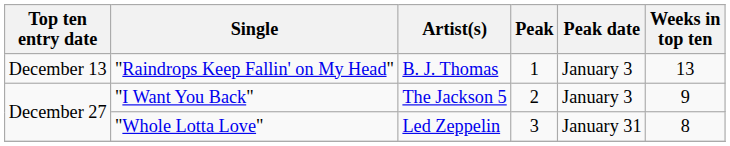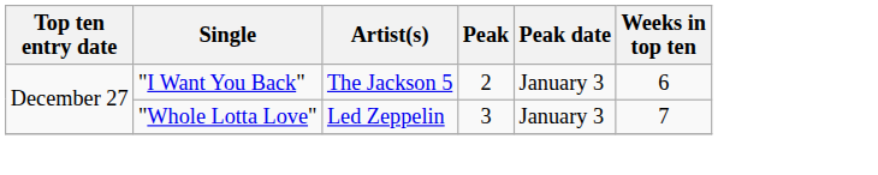- row: December 13 | "Raindrops Keep Fallin' on My Head" | B. J. Thomas | 1 | January 3 | 13
"I Want You Back" | Weeks in top ten: 9 -> 6
"Whole Lotta Love" | Peak date: January 31 -> January 3
"Whole Lotta Love" | Weeks in top ten: 8 -> 7
